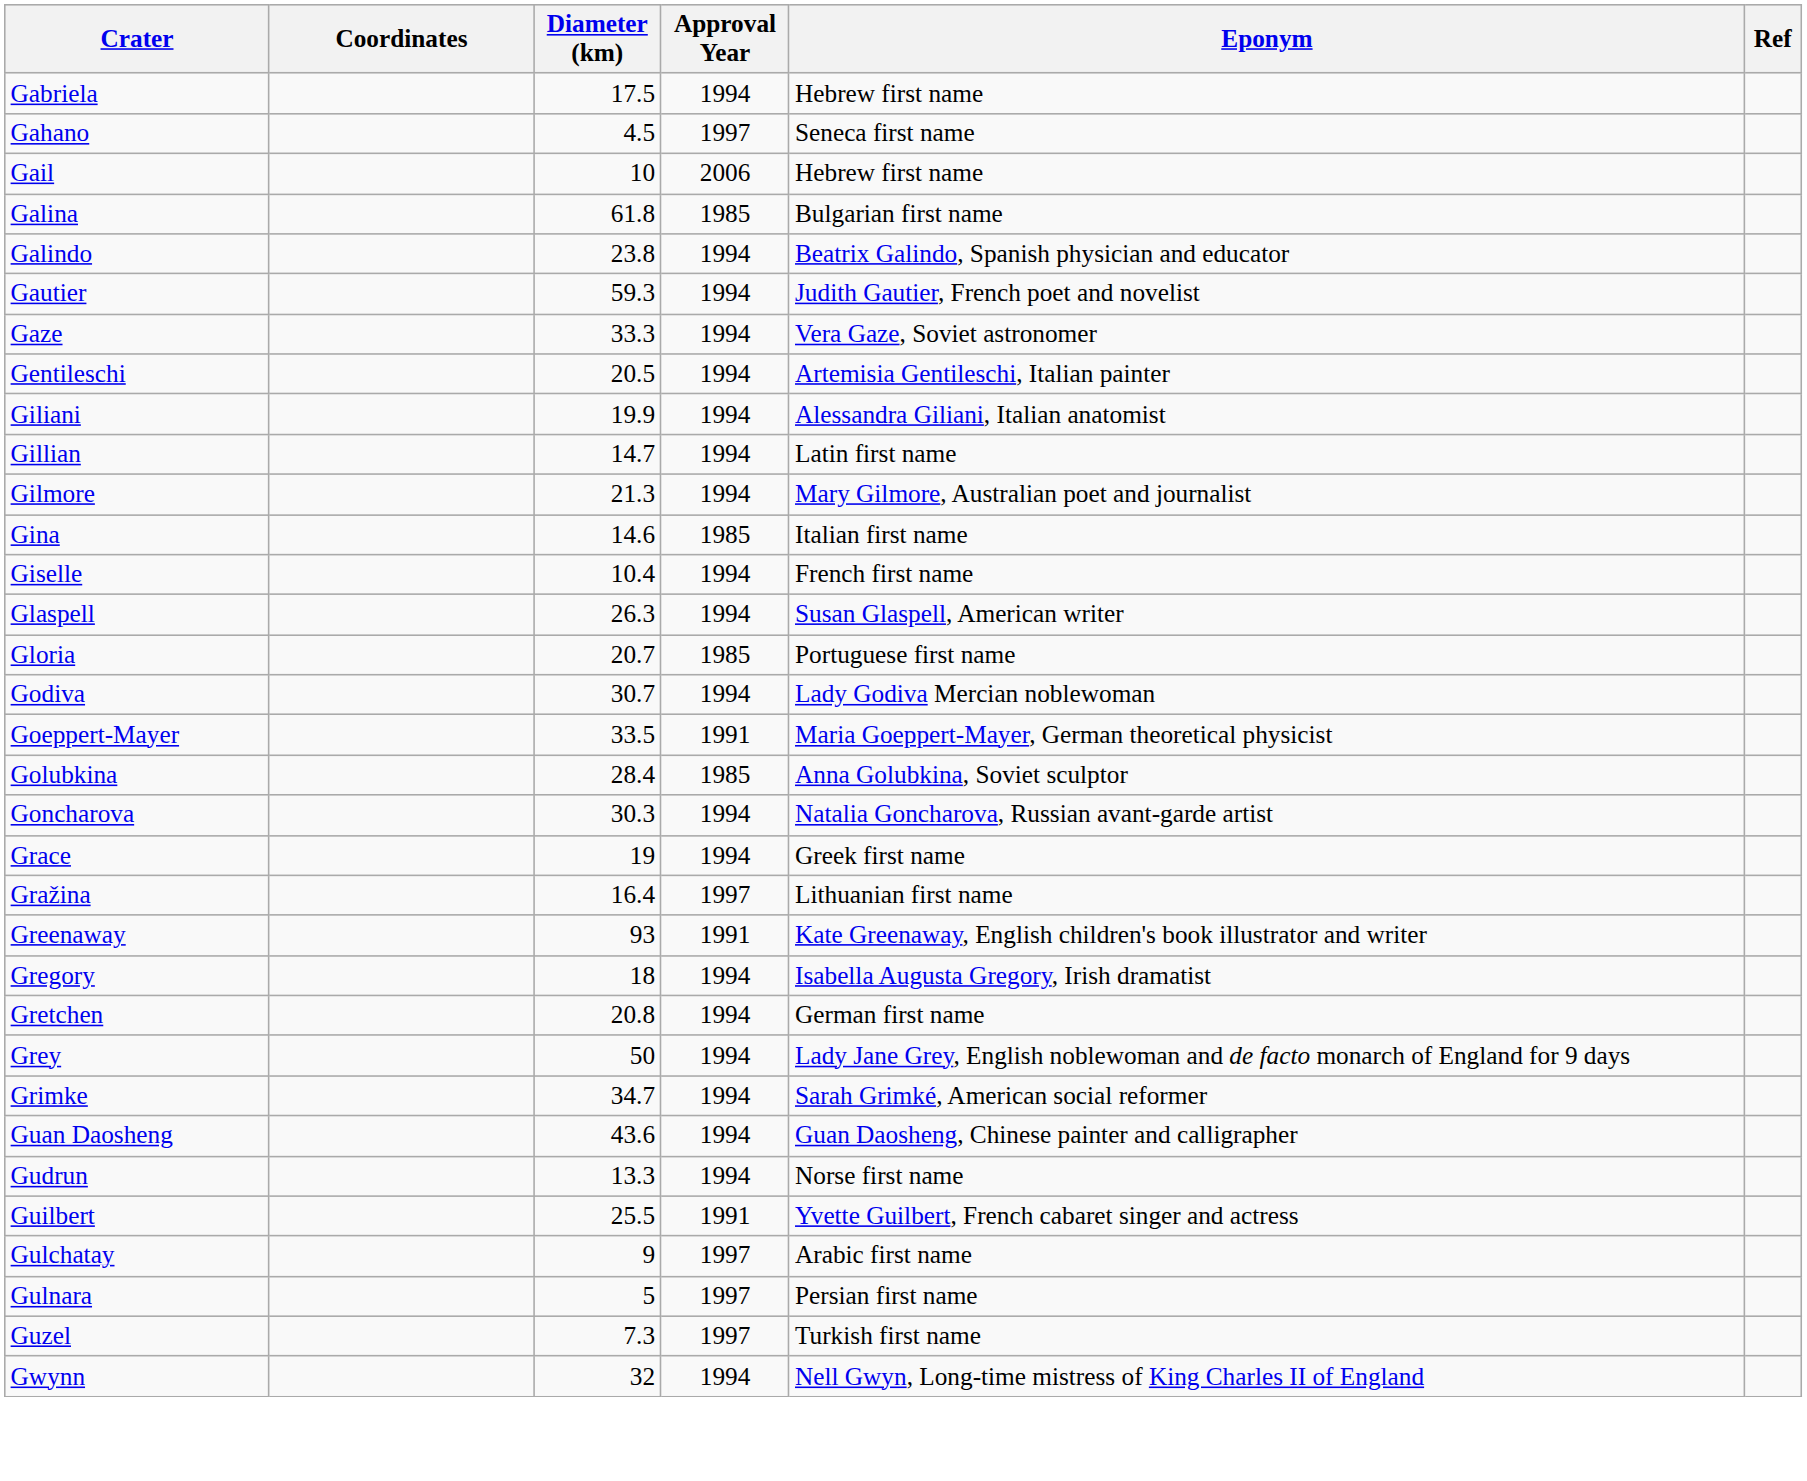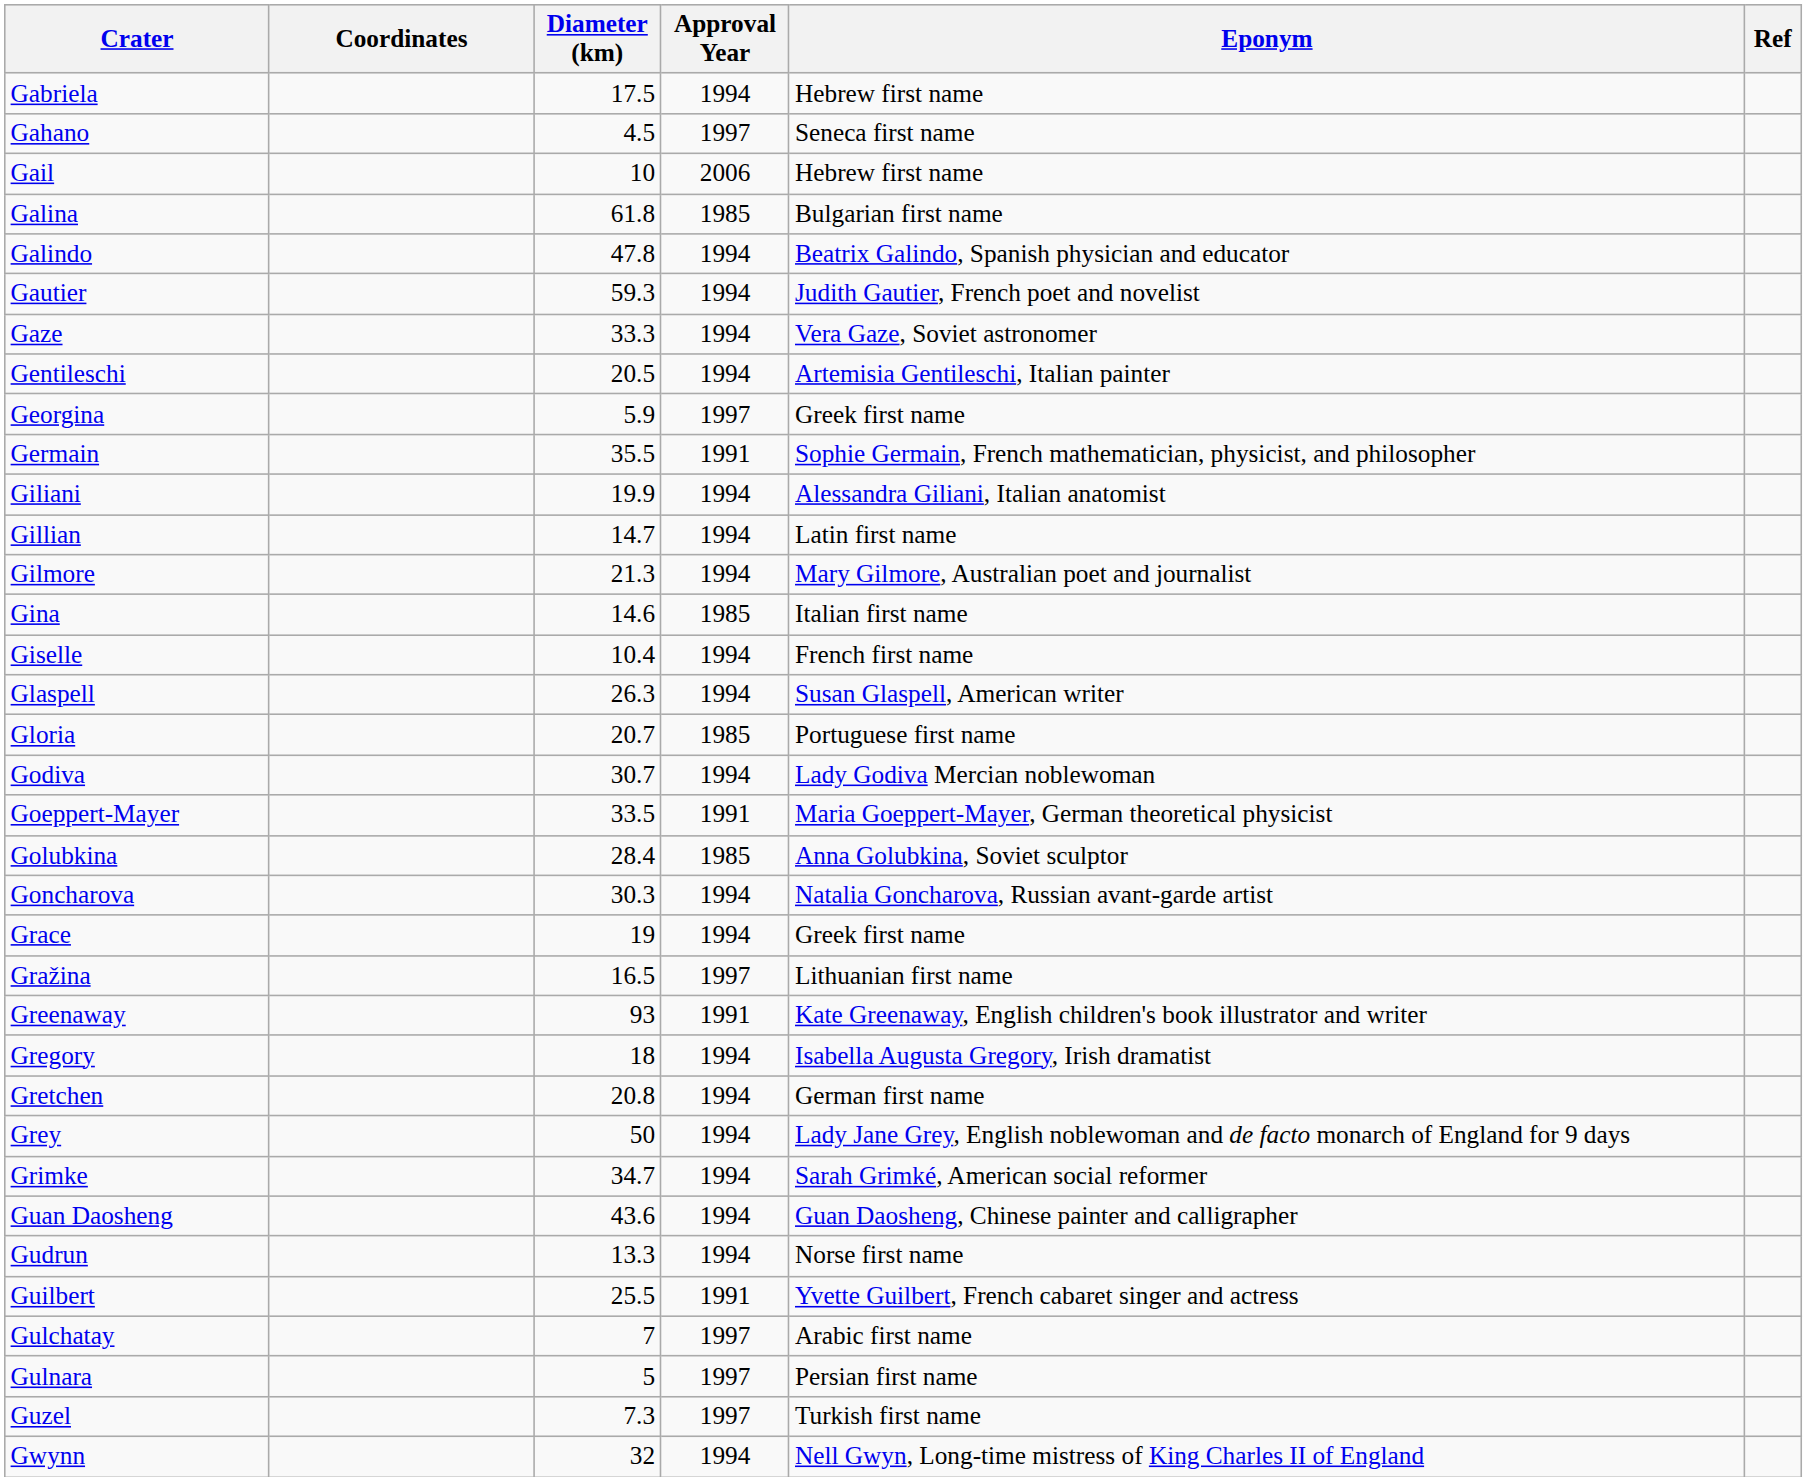Galindo | Diameter (km): 23.8 -> 47.8
+ row: Georgina | 5.9 | 1997 | Greek first name
+ row: Germain | 35.5 | 1991 | Sophie Germain, French mathematician, physicist, and philosopher
Gražina | Diameter (km): 16.4 -> 16.5
Gulchatay | Diameter (km): 9 -> 7
